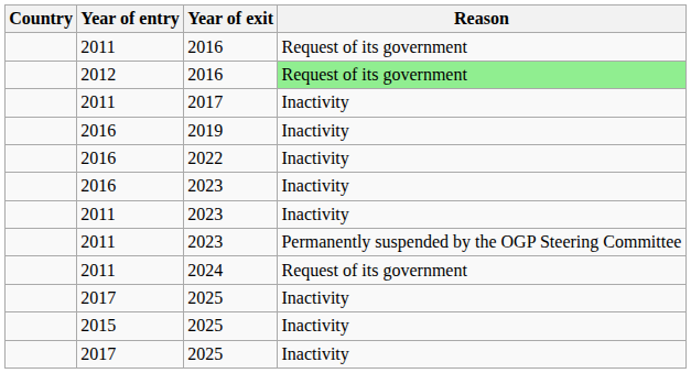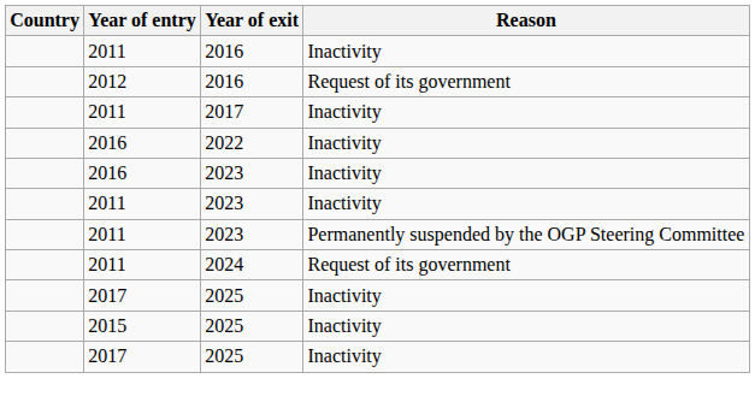2011 / 2016 | Reason: Request of its government -> Inactivity
2012 / 2016 | Reason: lightgreen background -> no background
- row: 2016 | 2019 | Inactivity
